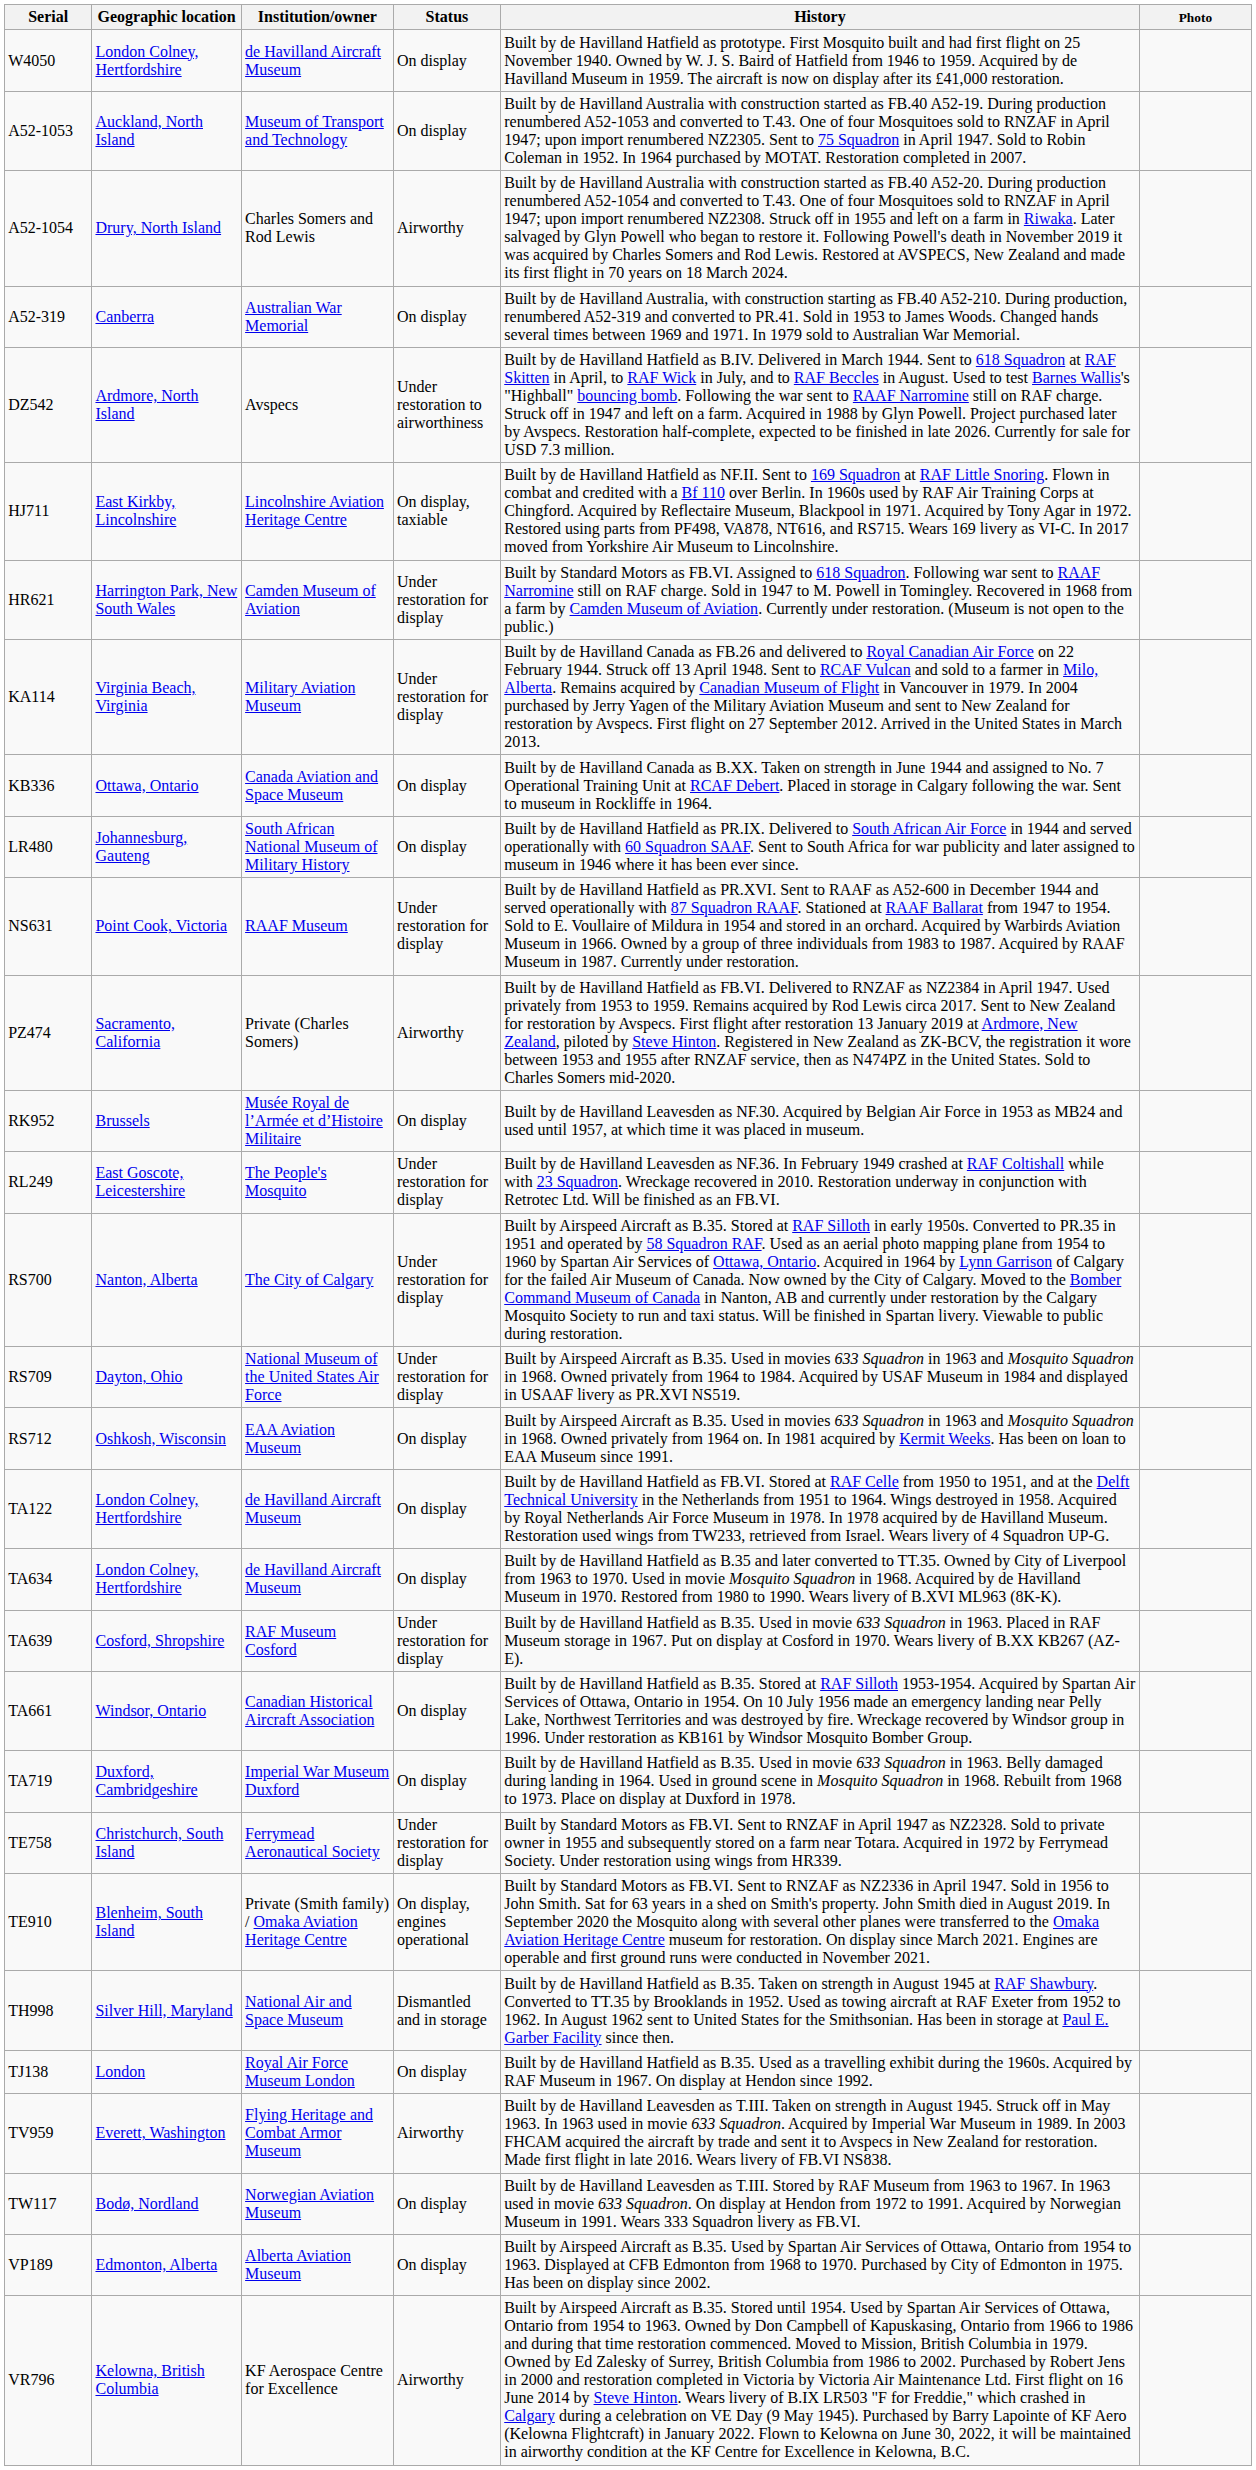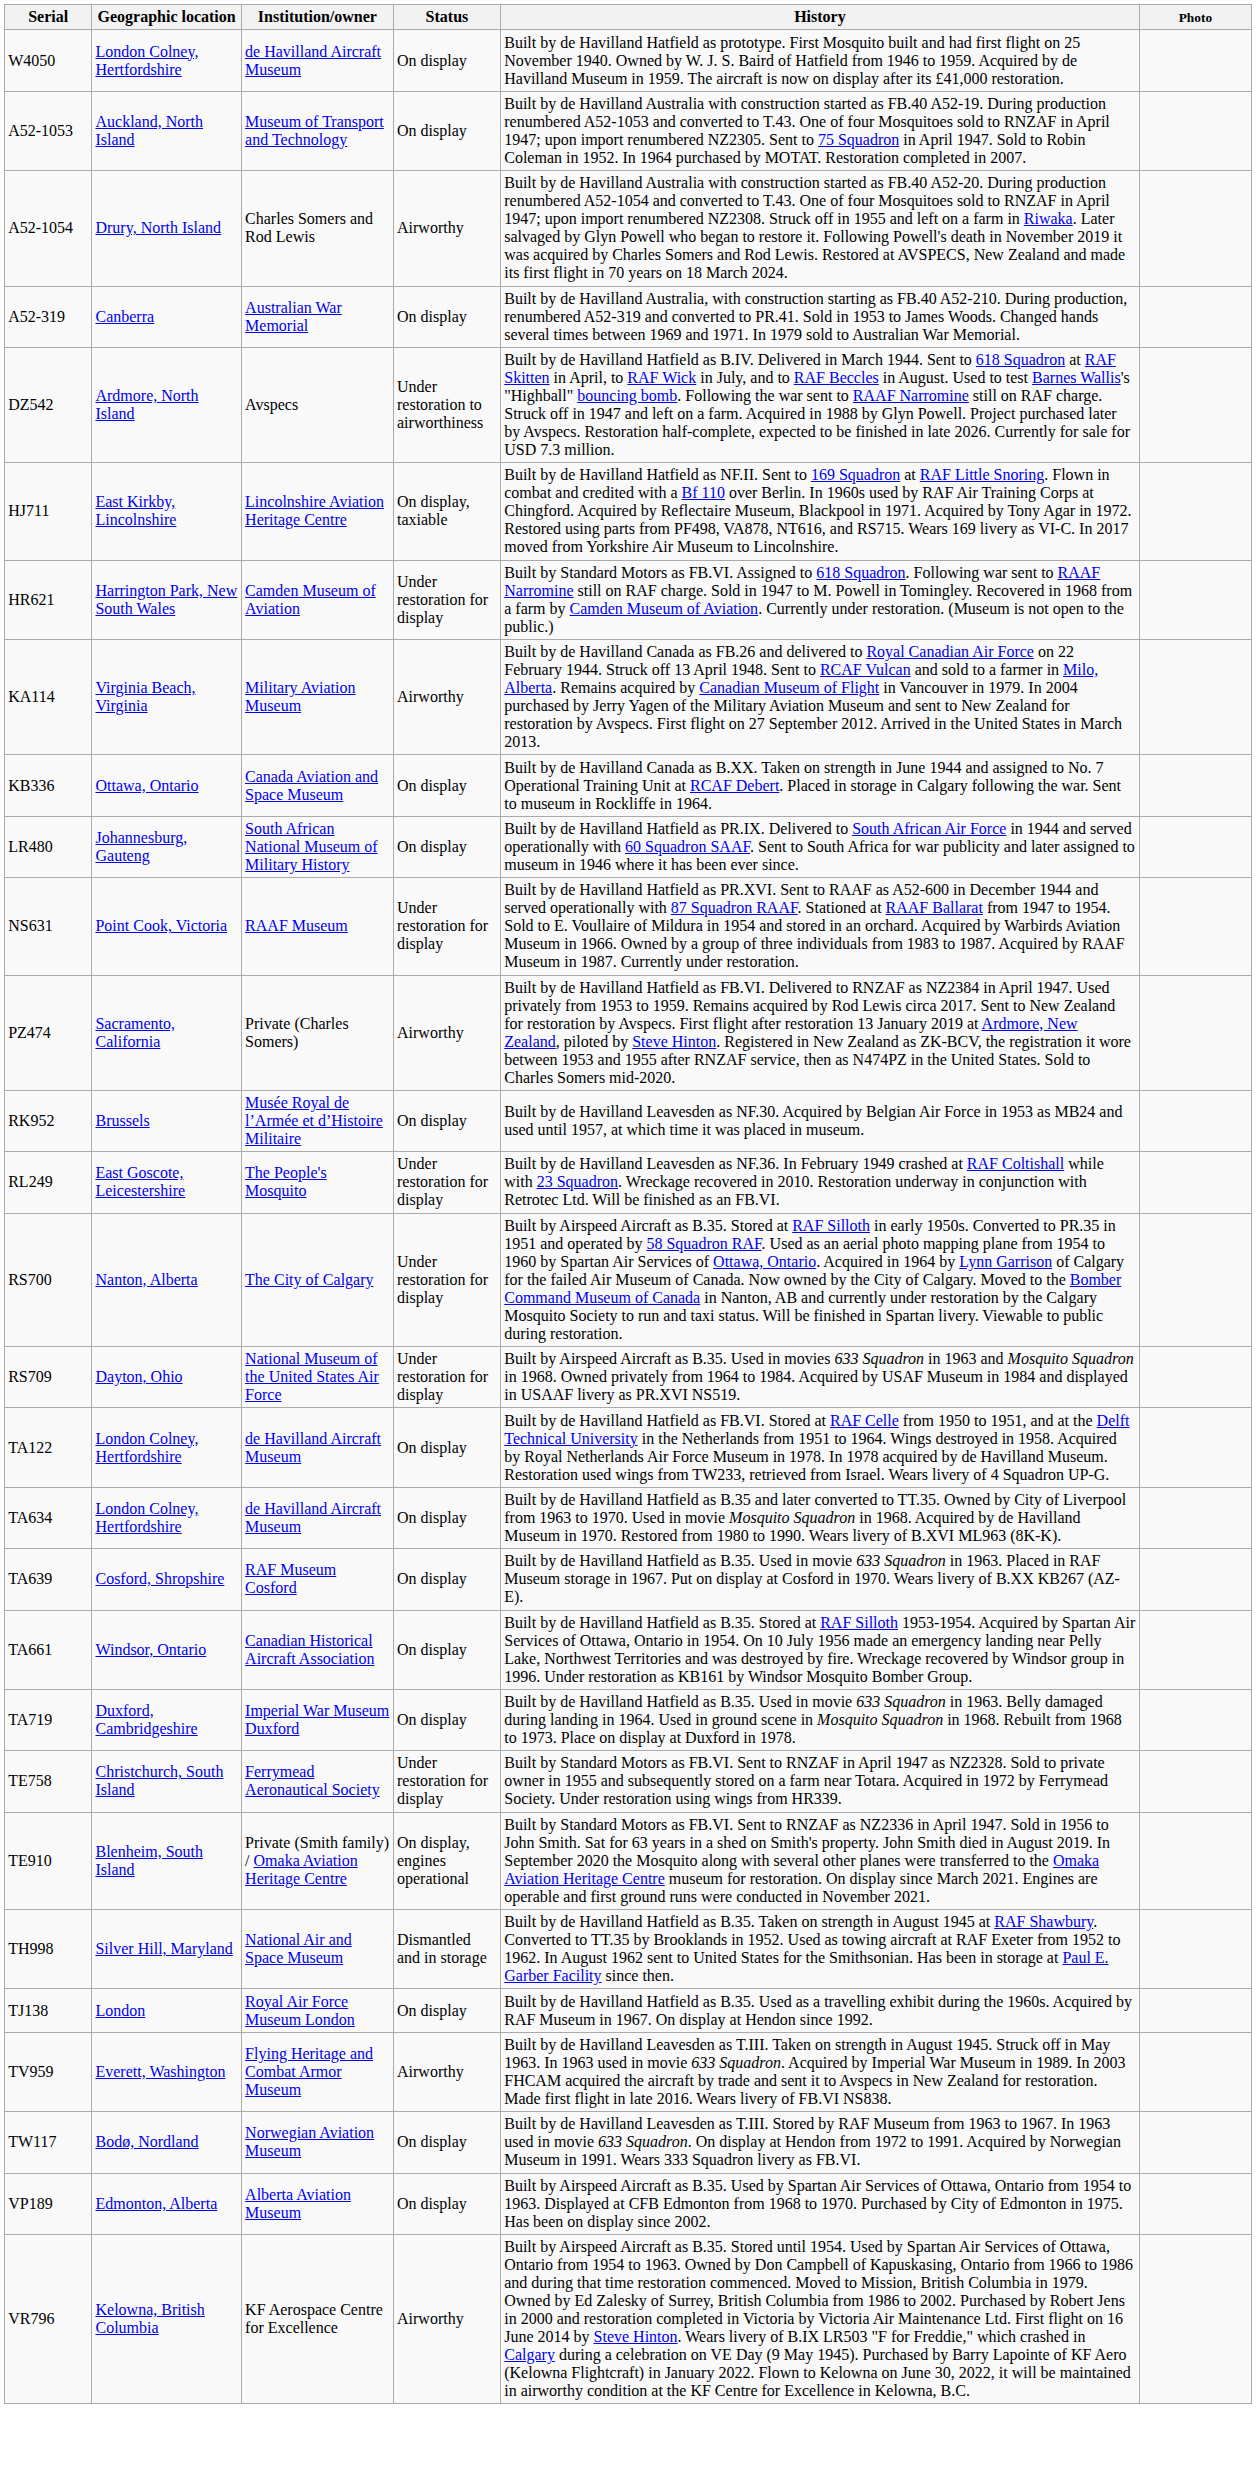KA114 | Status: Under restoration for display -> Airworthy
- row: RS712 | Oshkosh, Wisconsin | EAA Aviation Museum | On display | Built by Airspeed Aircraft as B.35. Used in movies 633 Squadron in 1963 and Mosquito Squadron in 1968. Owned privately from 1964 on. In 1981 acquired by Kermit Weeks. Has been on loan to EAA Museum since 1991.
TA639 | Status: Under restoration for display -> On display
